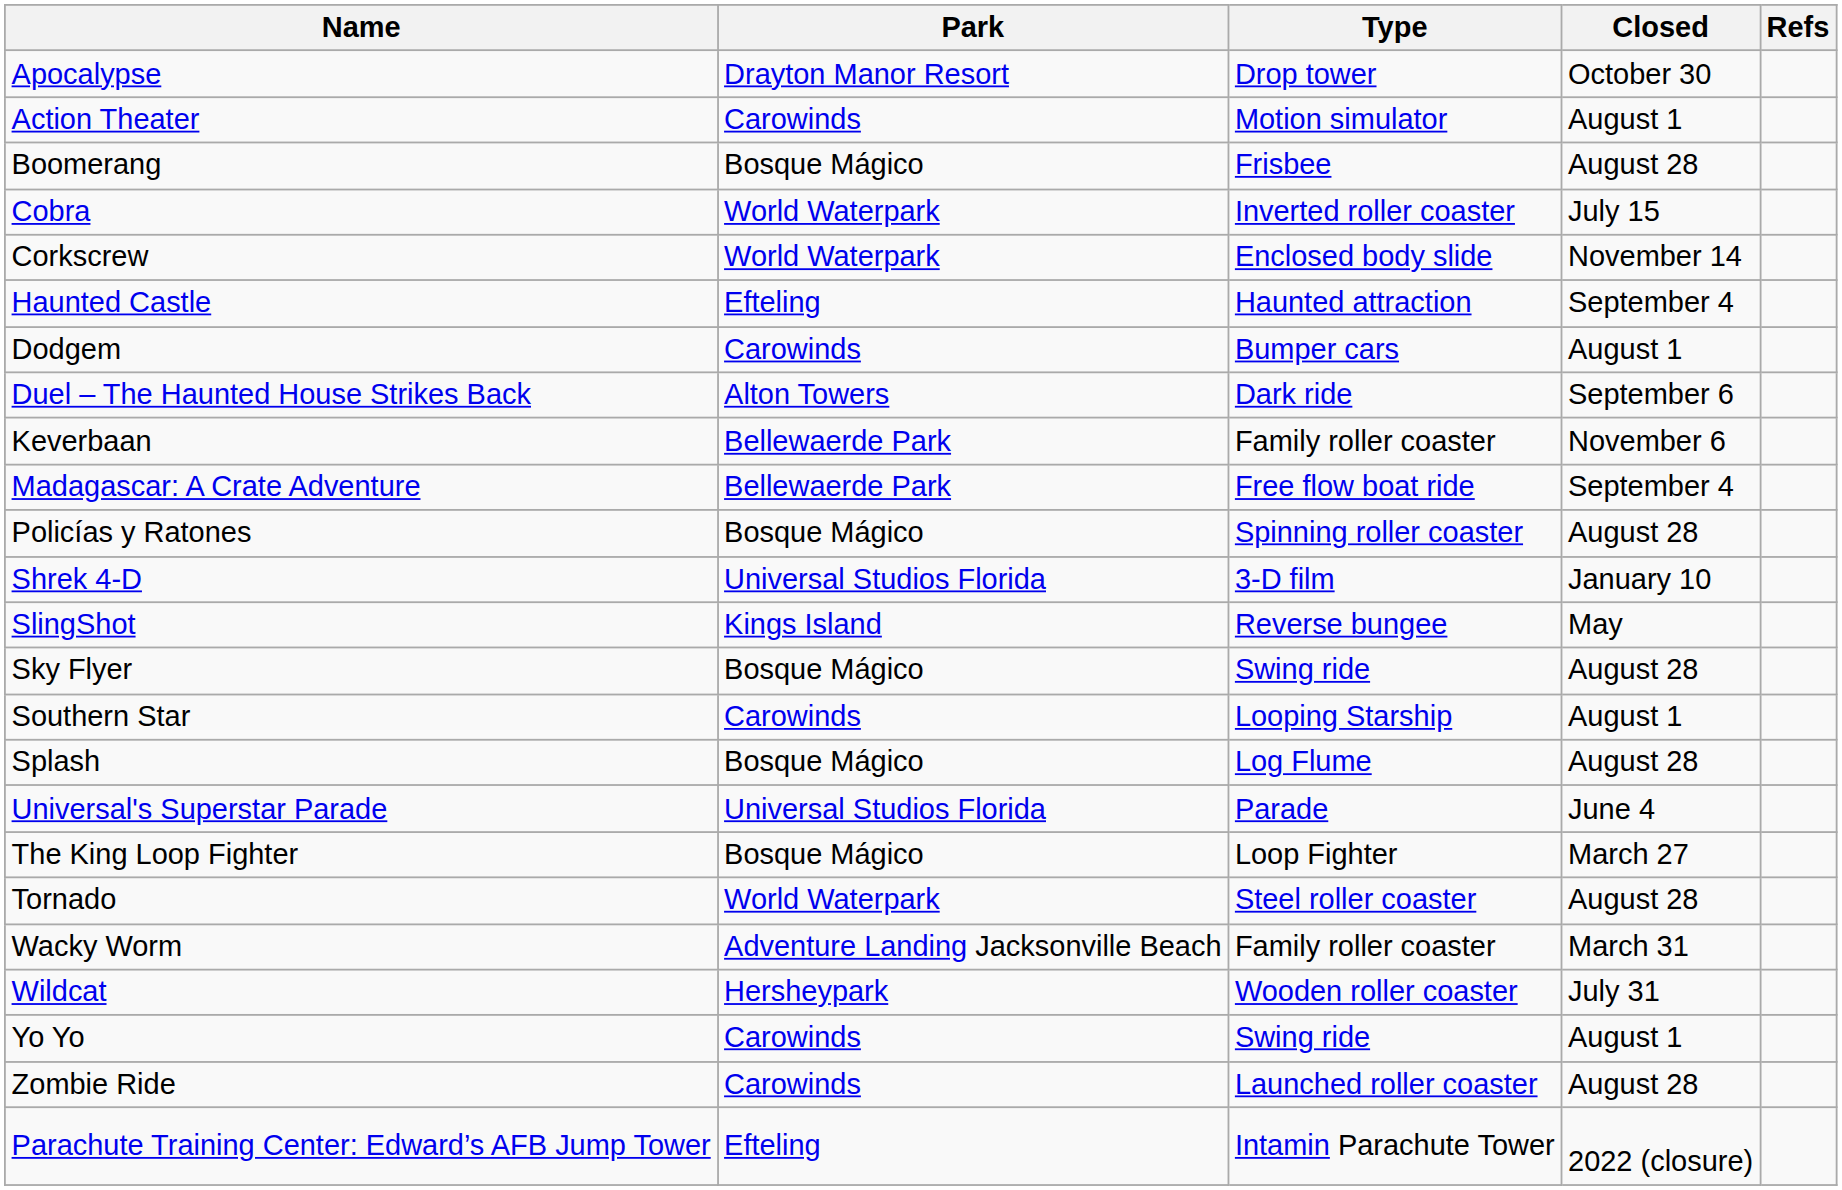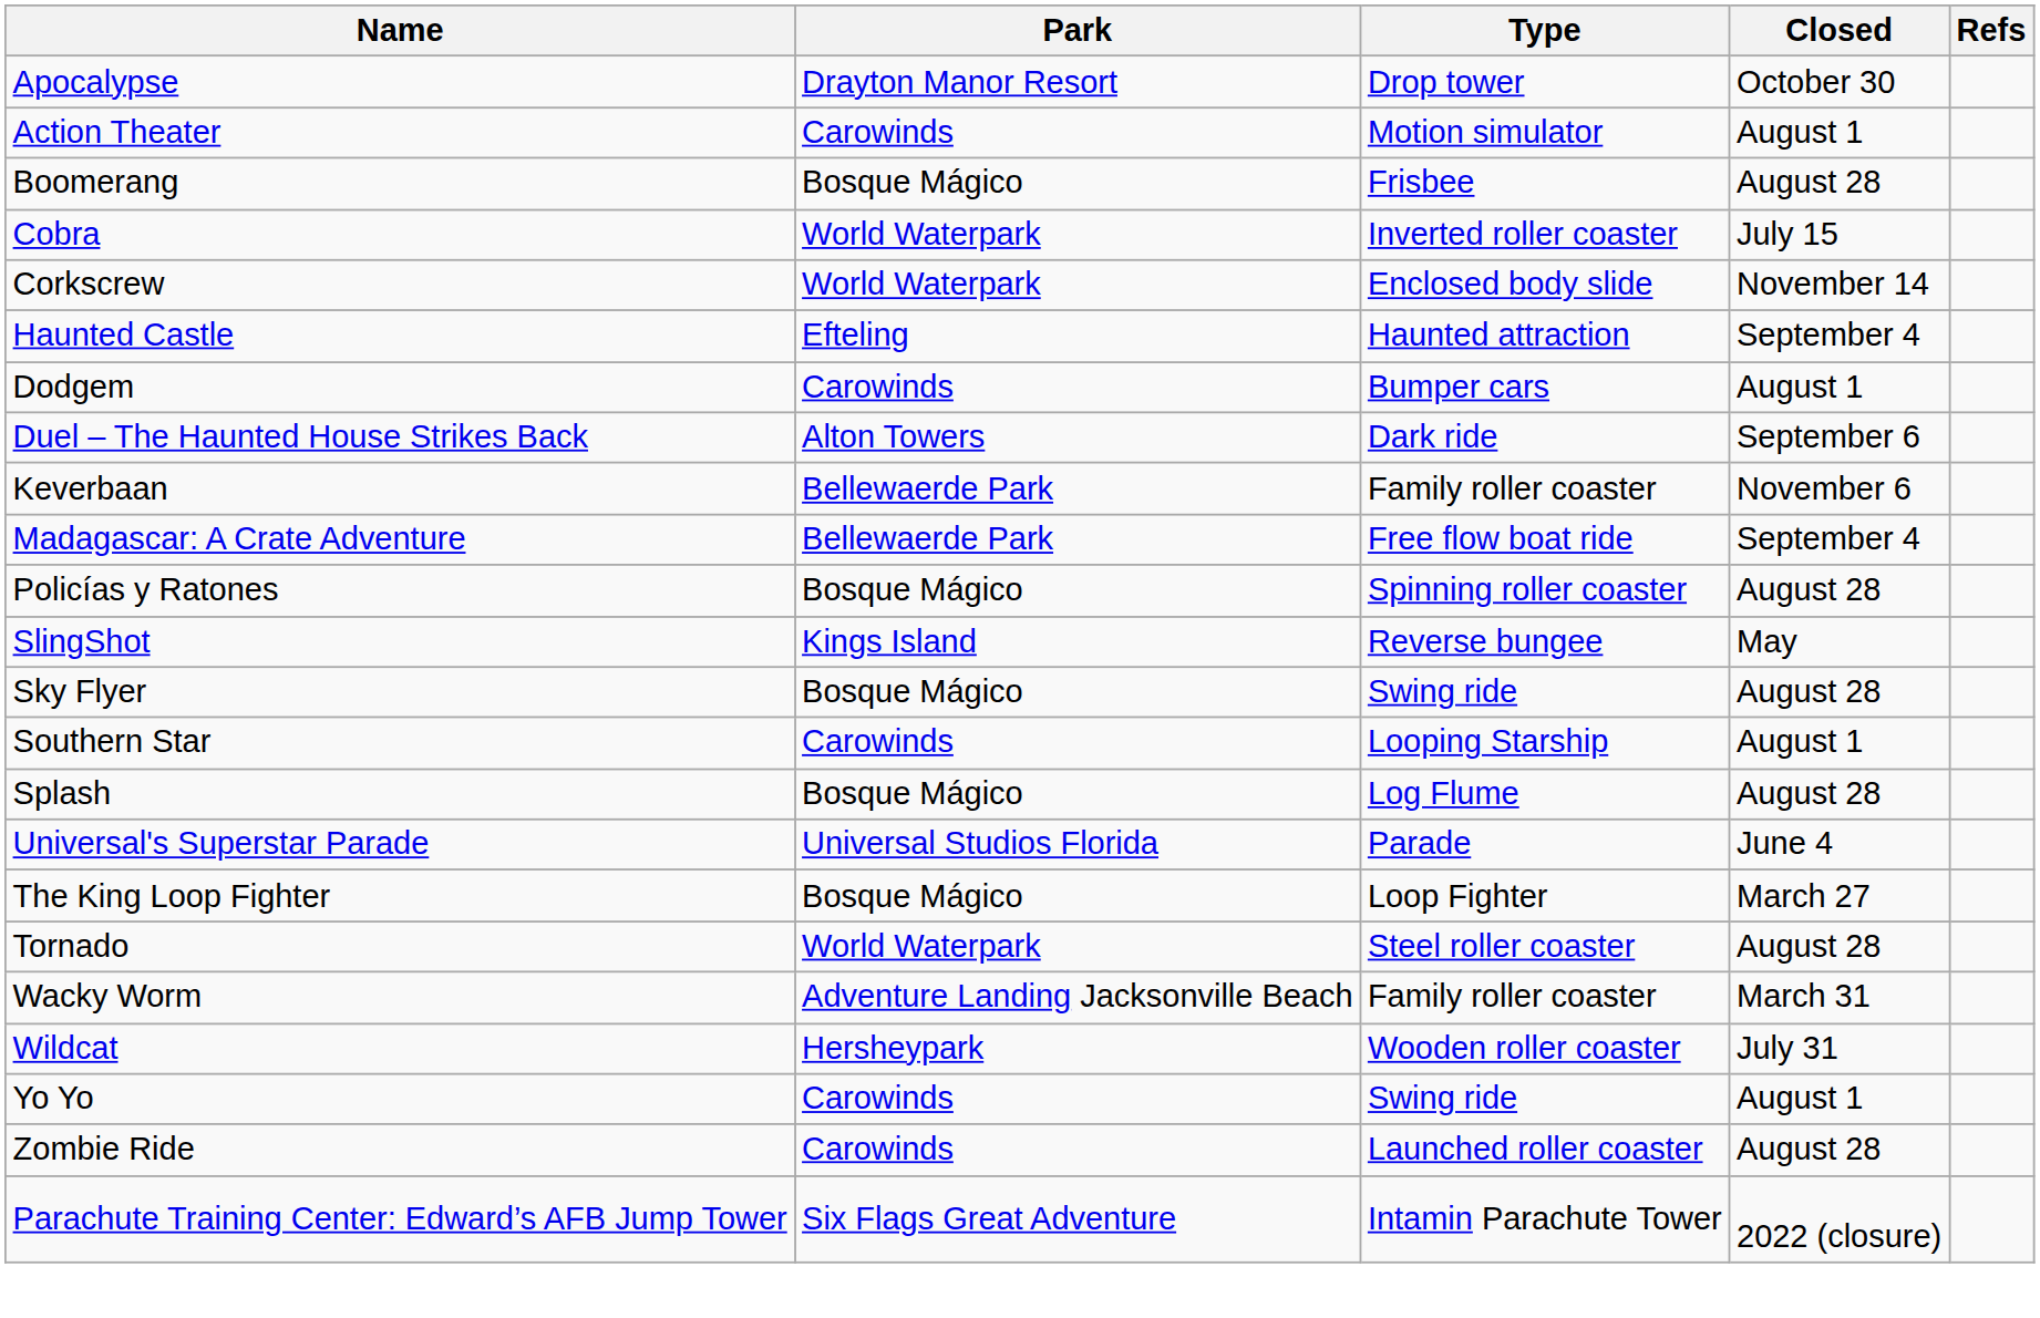- row: Shrek 4-D | Universal Studios Florida | 3-D film | January 10
Parachute Training Center: Edward’s AFB Jump Tower | Park: Efteling -> Six Flags Great Adventure
